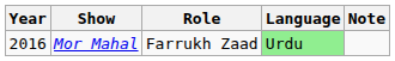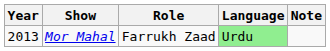Mor Mahal | Year: 2016 -> 2013
